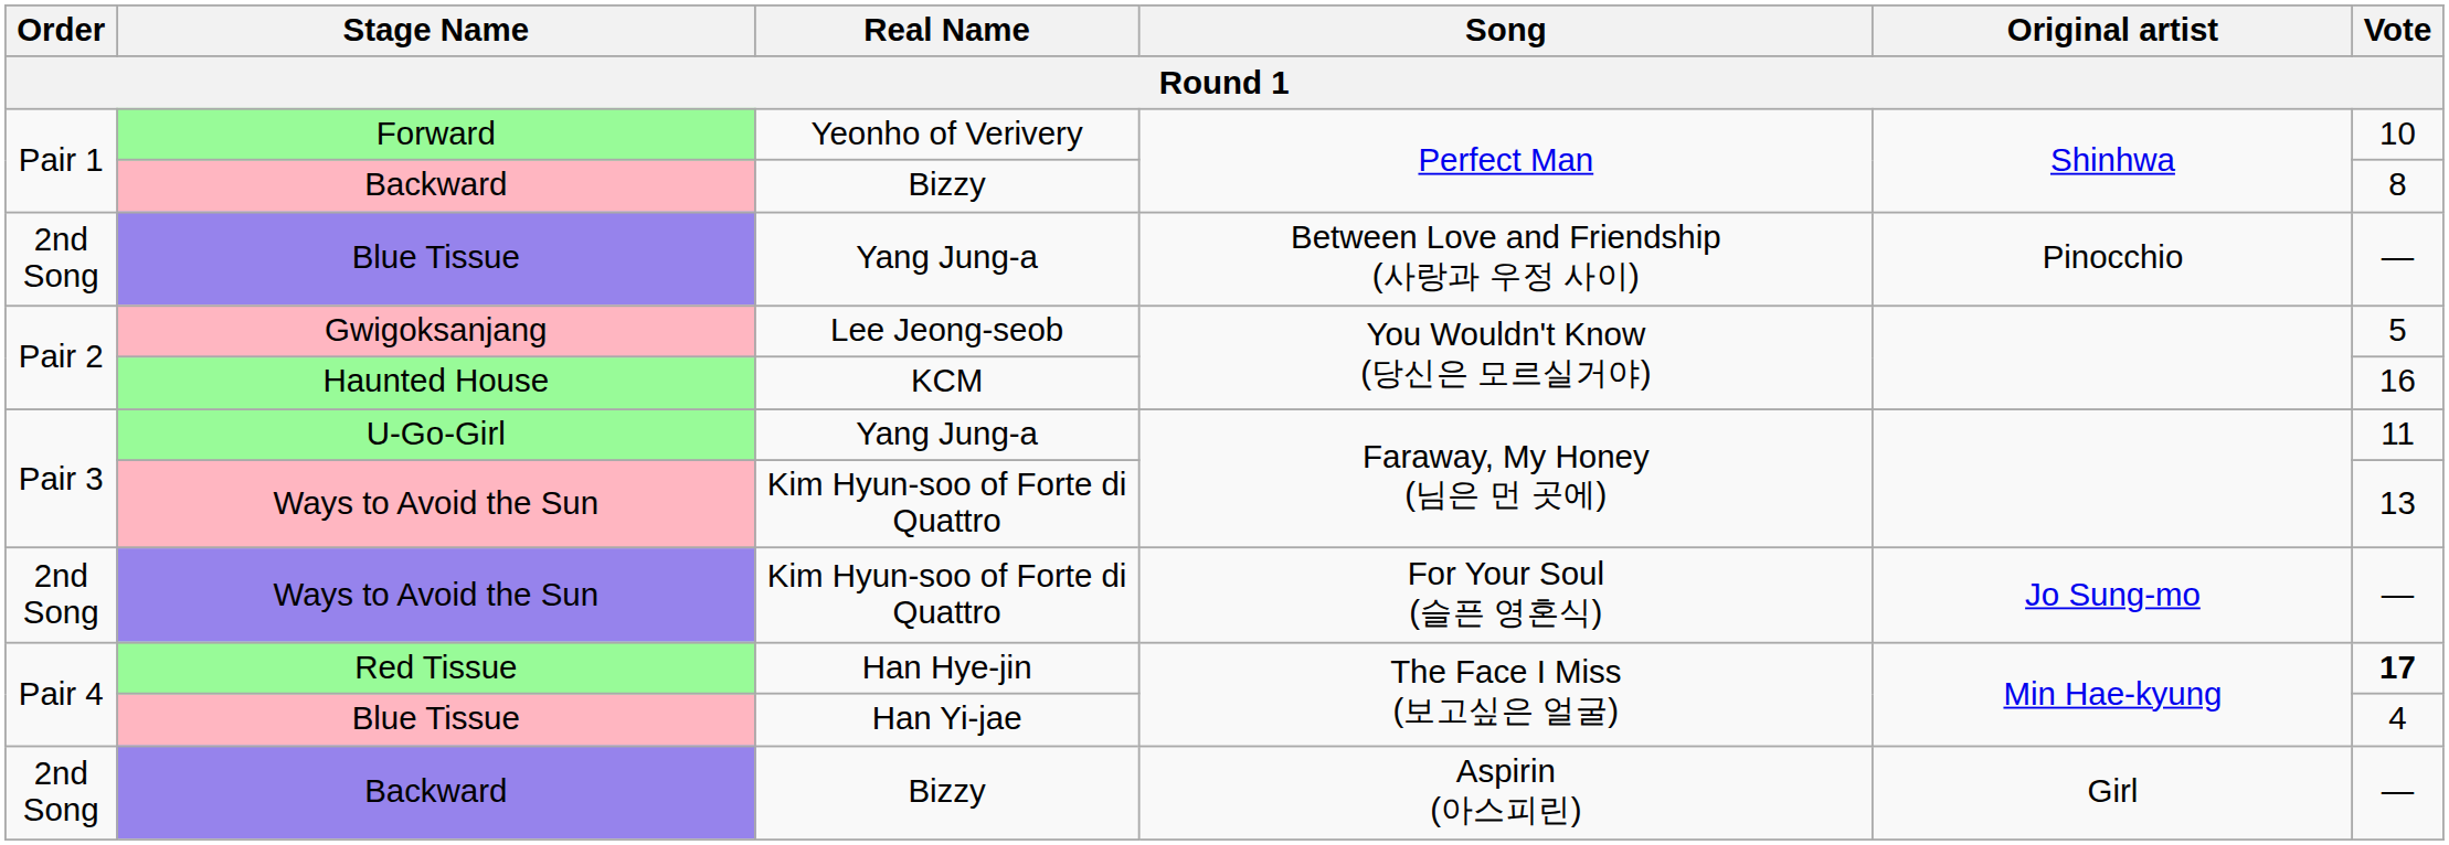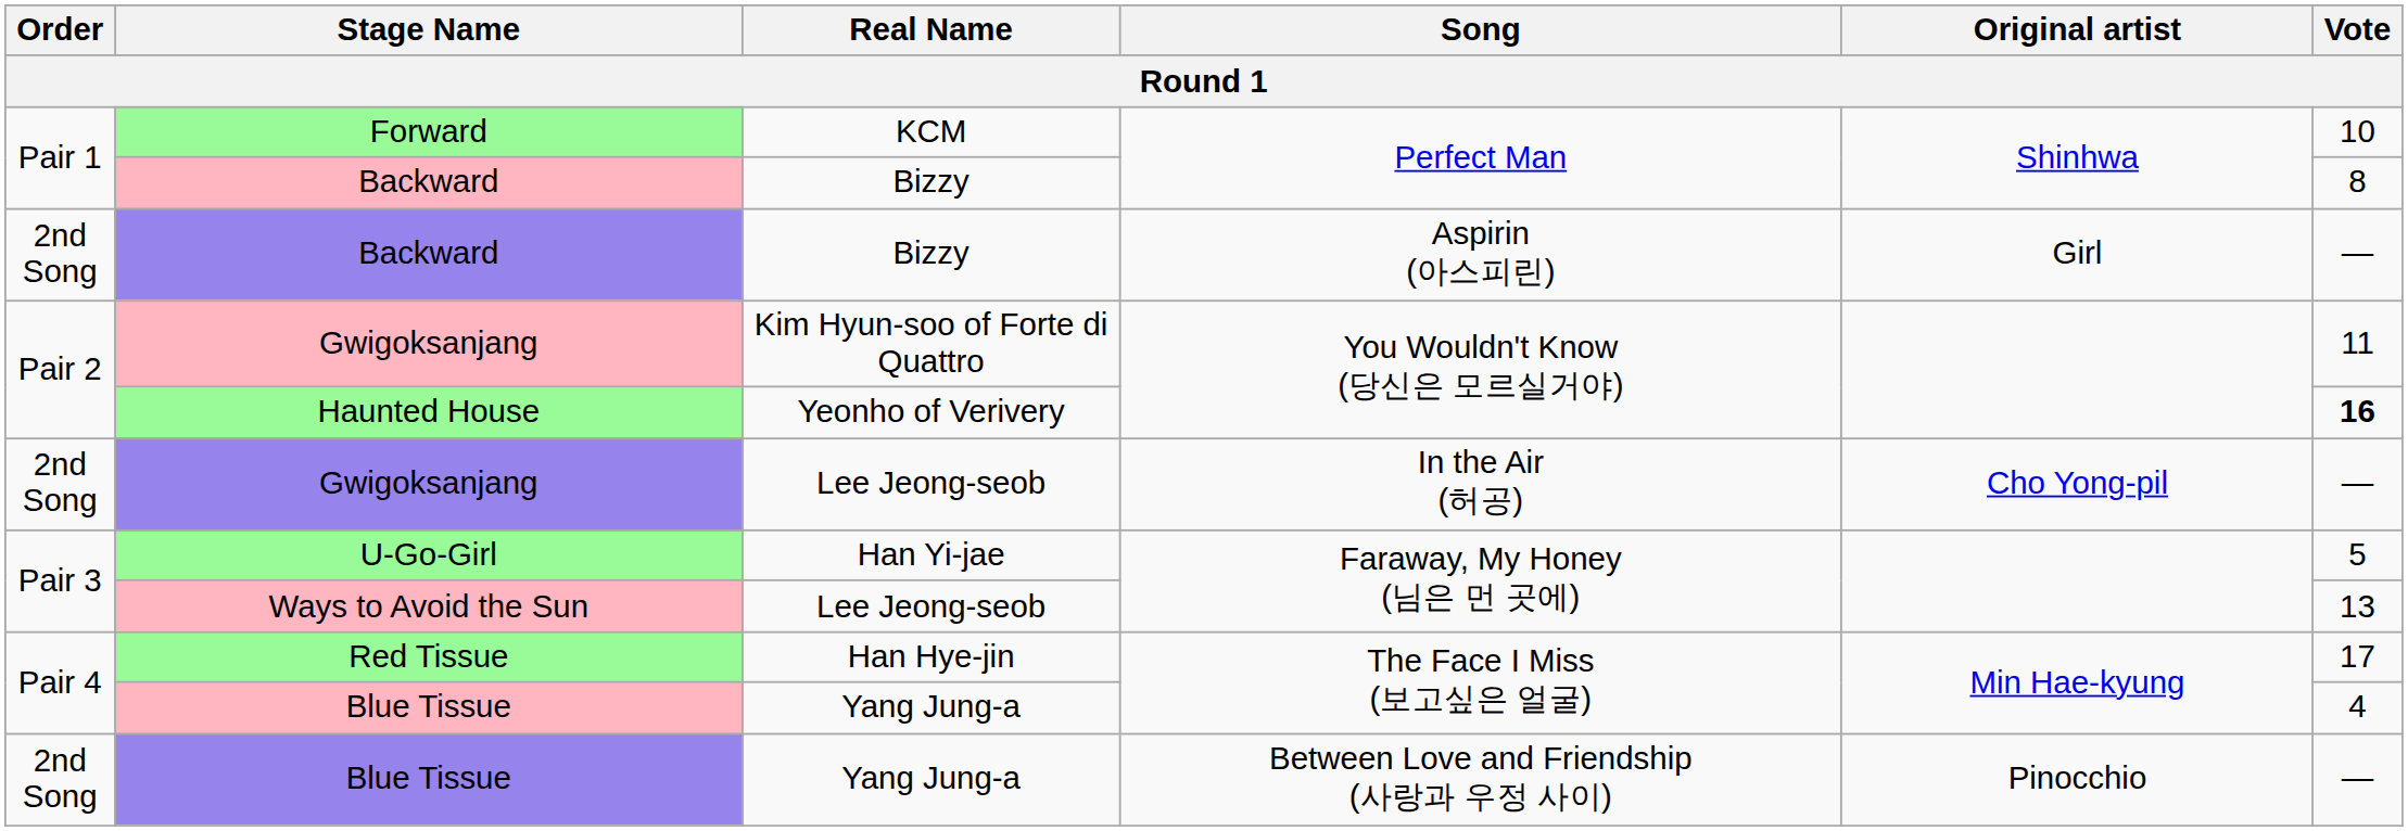Forward | Real Name: Yeonho of Verivery -> KCM
rows swapped: Backward / Aspirin (아스피린) <-> Blue Tissue / Between Love and Friendship (사랑과 우정 사이)
Gwigoksanjang / You Wouldn't Know (당신은 모르실거야) | Real Name: Lee Jeong-seob -> Kim Hyun-soo of Forte di Quattro
Gwigoksanjang / You Wouldn't Know (당신은 모르실거야) | Vote: 5 -> 11
Haunted House | Real Name: KCM -> Yeonho of Verivery
Haunted House | Vote: normal -> bold
+ row: 2nd Song | Gwigoksanjang | Lee Jeong-seob | In the Air (허공) | Cho Yong-pil | —
U-Go-Girl | Real Name: Yang Jung-a -> Han Yi-jae
U-Go-Girl | Vote: 11 -> 5
Ways to Avoid the Sun / Faraway, My Honey (님은 먼 곳에) | Real Name: Kim Hyun-soo of Forte di Quattro -> Lee Jeong-seob
- row: 2nd Song | Ways to Avoid the Sun | Kim Hyun-soo of Forte di Quattro | For Your Soul (슬픈 영혼식) | Jo Sung-mo | —
Red Tissue | Vote: bold -> normal
Blue Tissue / The Face I Miss (보고싶은 얼굴) | Real Name: Han Yi-jae -> Yang Jung-a
